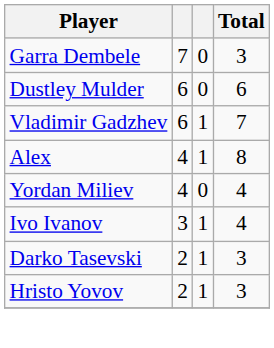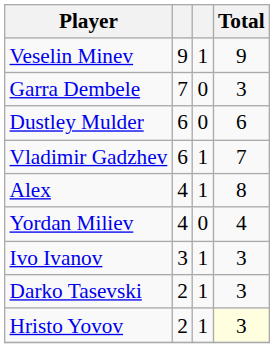+ row: Veselin Minev | 9 | 1 | 9
Ivo Ivanov | Total: 4 -> 3
Hristo Yovov | Total: no background -> lightyellow background
